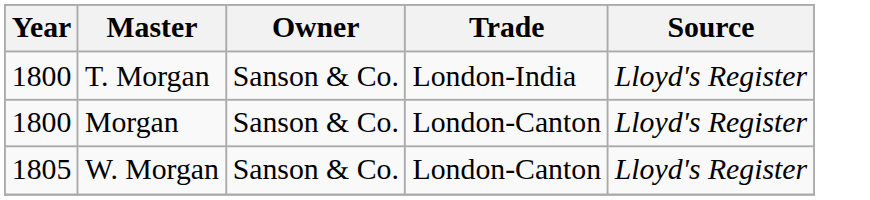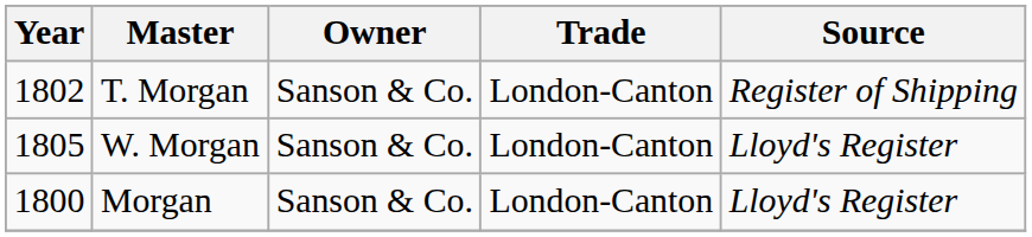T. Morgan | Year: 1800 -> 1802
T. Morgan | Trade: London-India -> London-Canton
T. Morgan | Source: Lloyd's Register -> Register of Shipping
rows swapped: Morgan <-> W. Morgan
